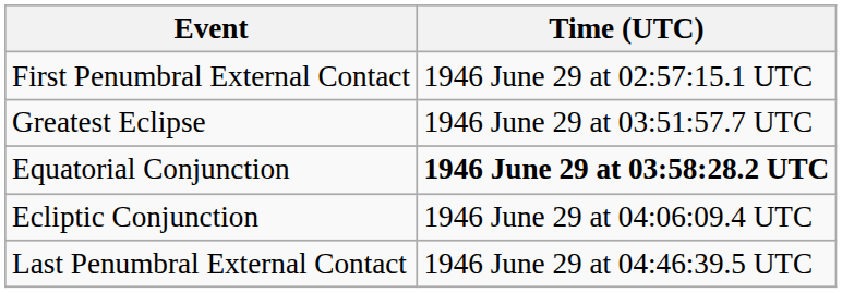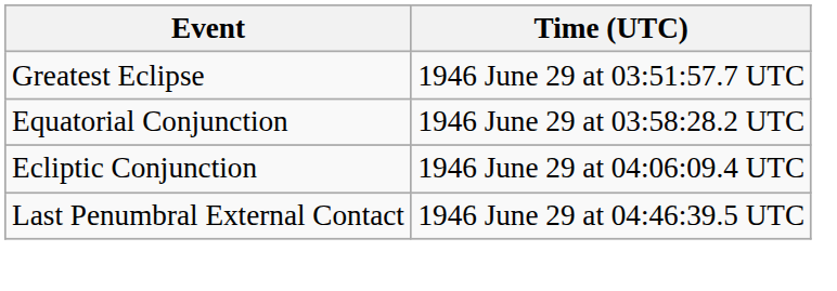- row: First Penumbral External Contact | 1946 June 29 at 02:57:15.1 UTC
Equatorial Conjunction | Time (UTC): bold -> normal
